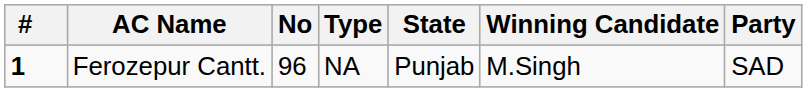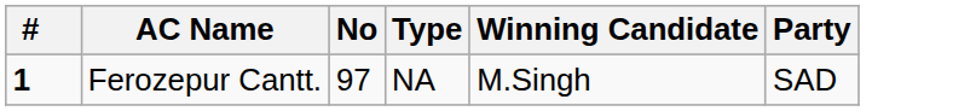- column: State | Punjab
Ferozepur Cantt. | No: 96 -> 97
